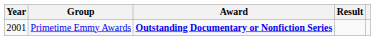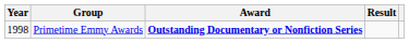Primetime Emmy Awards | Year: 2001 -> 1998
